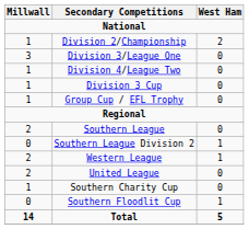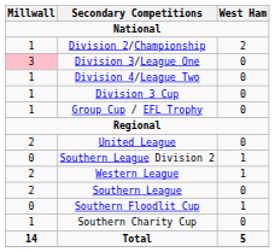Division 3/League One | Millwall: no background -> pink background
rows swapped: Southern League <-> United League
rows swapped: Southern Floodlit Cup <-> Southern Charity Cup
